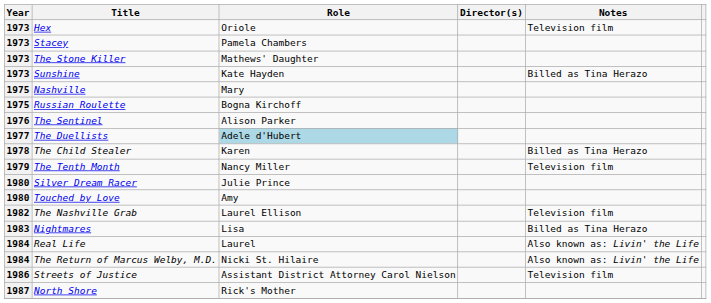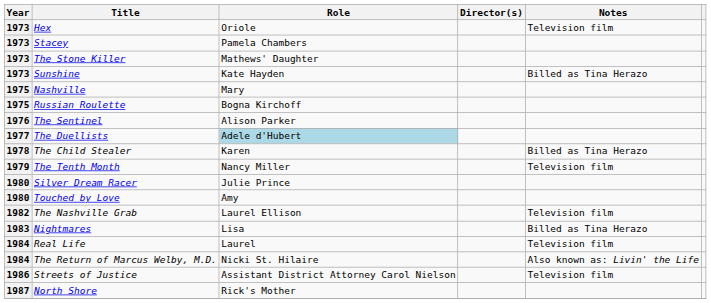Real Life | Notes: Also known as: Livin' the Life -> Television film
